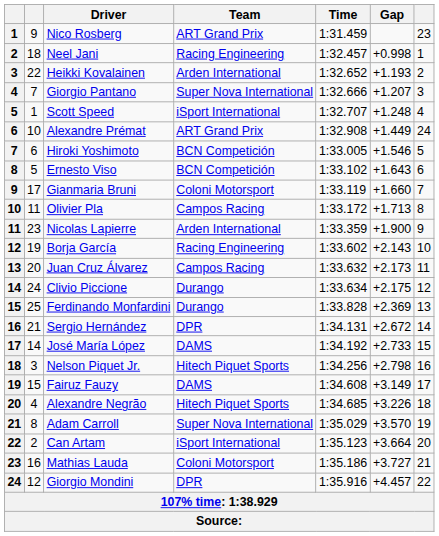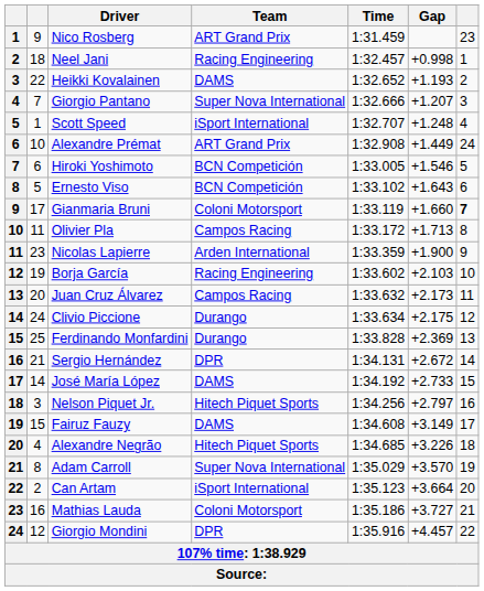Heikki Kovalainen | Team: Arden International -> DAMS
Gianmaria Bruni | column 7: normal -> bold
Borja García | Gap: +2.143 -> +2.103
Nelson Piquet Jr. | Gap: +2.798 -> +2.797
